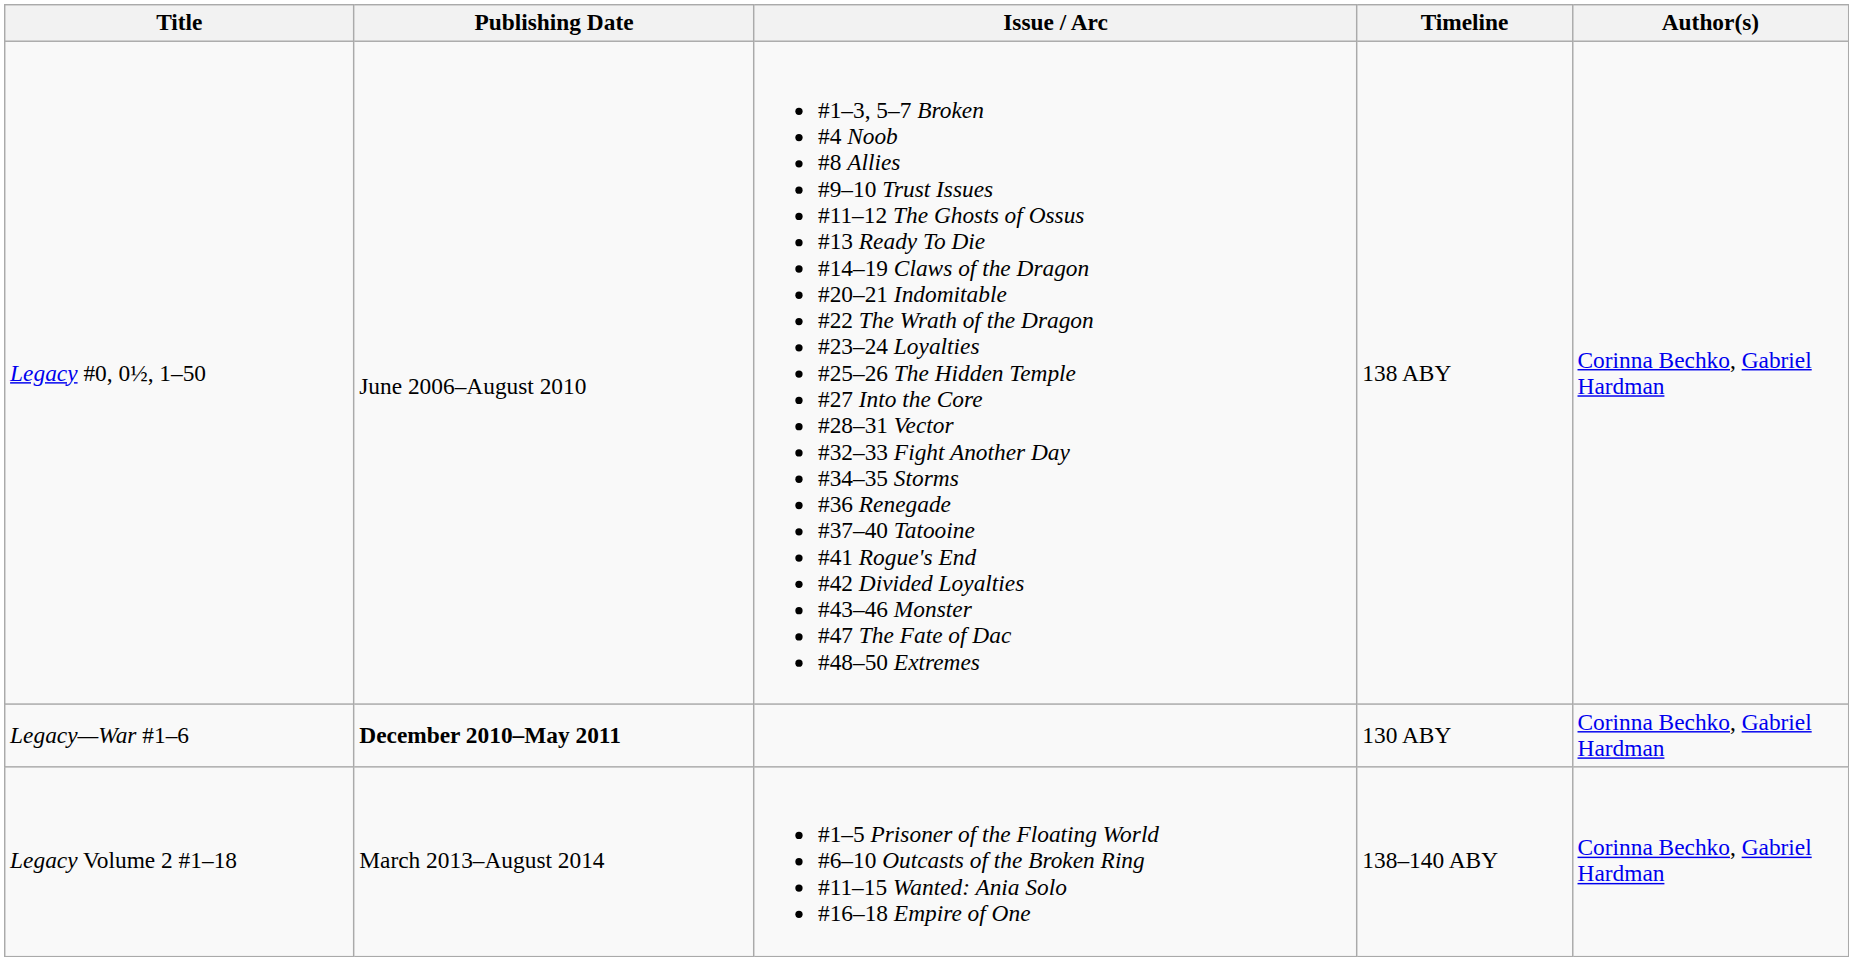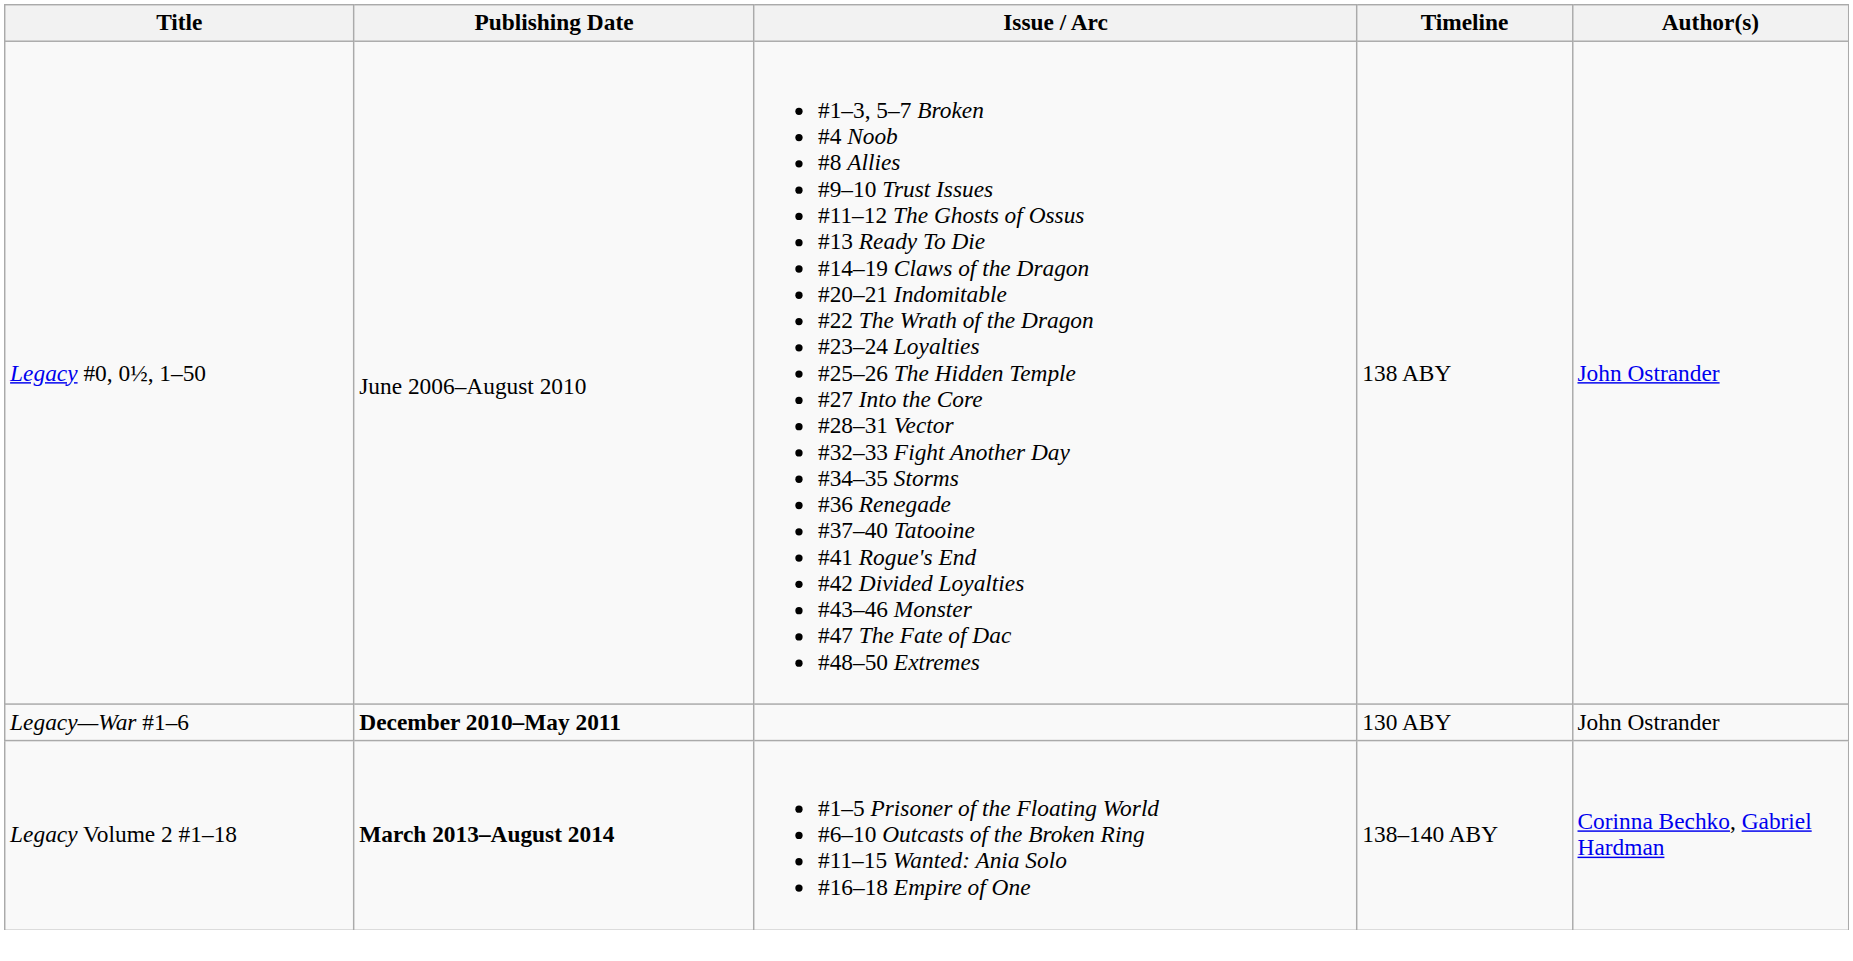Legacy #0, 0½, 1–50 | Author(s): Corinna Bechko, Gabriel Hardman -> John Ostrander
Legacy—War #1–6 | Author(s): Corinna Bechko, Gabriel Hardman -> John Ostrander
Legacy Volume 2 #1–18 | Publishing Date: normal -> bold
